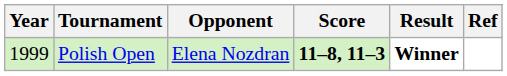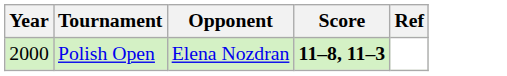- column: Result | Winner
Polish Open | Year: 1999 -> 2000
